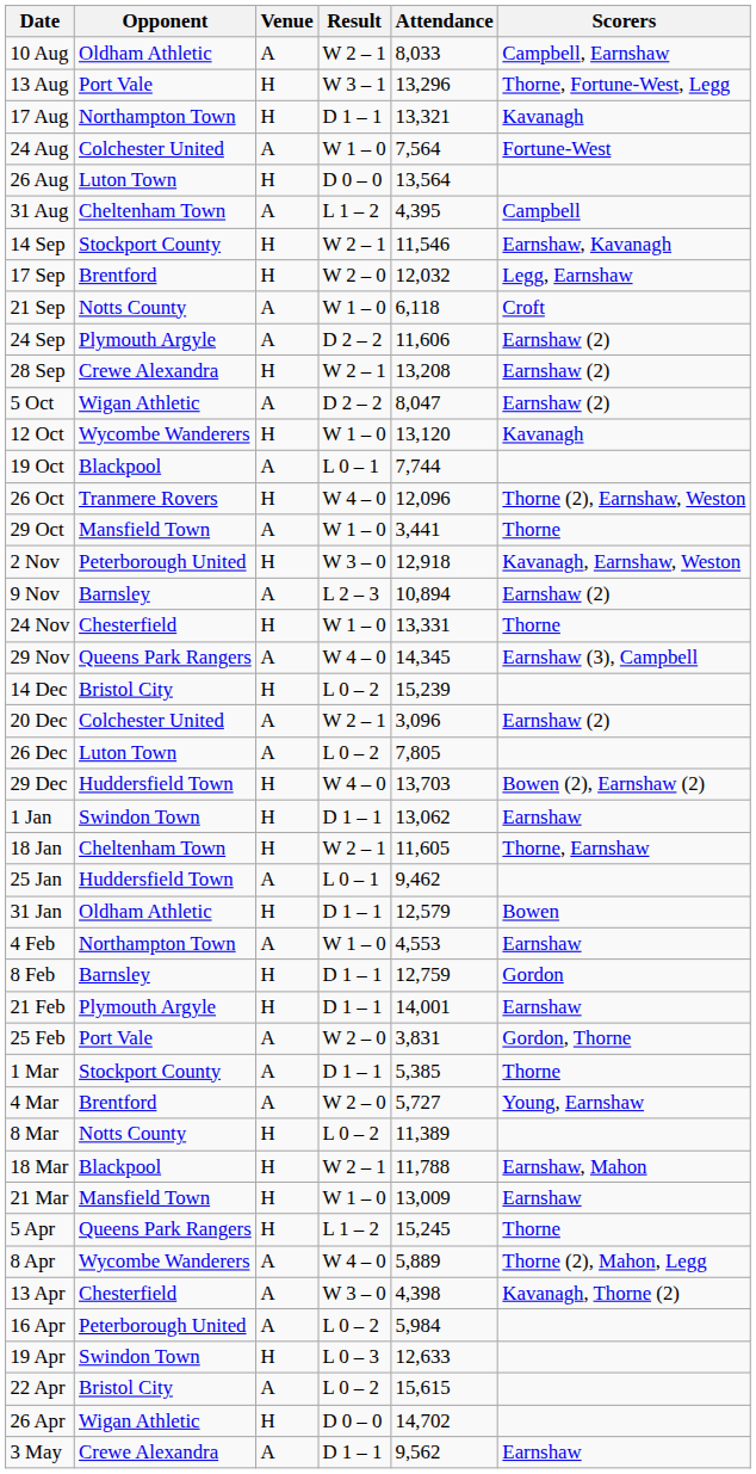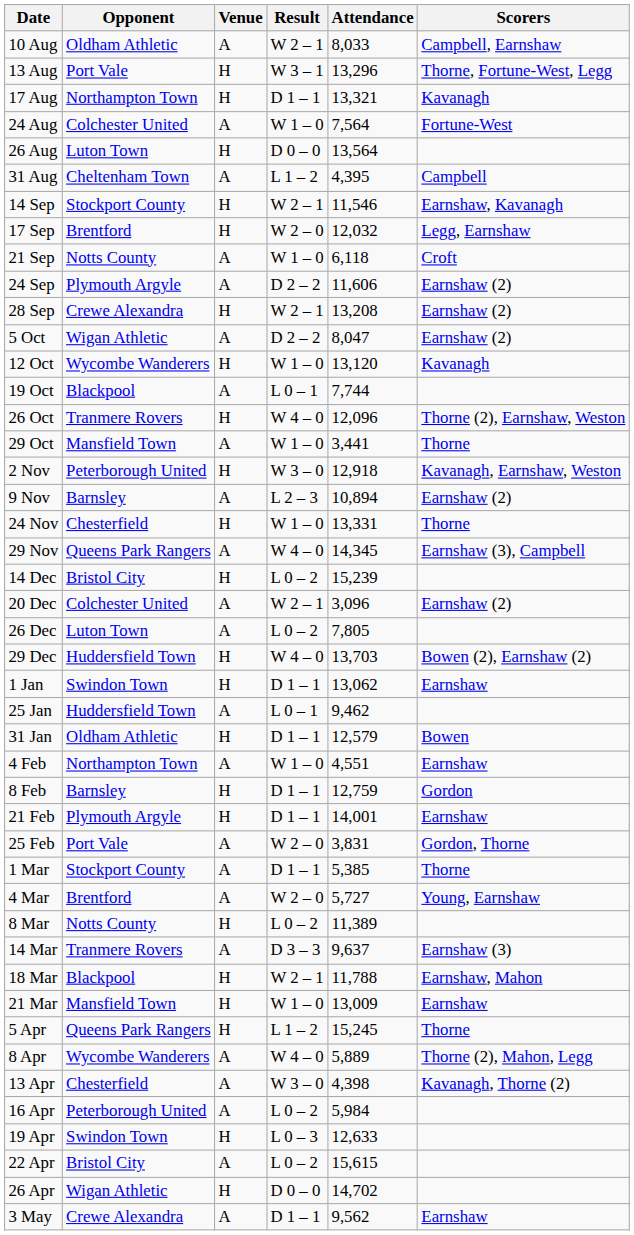- row: 18 Jan | Cheltenham Town | H | W 2 – 1 | 11,605 | Thorne, Earnshaw
4 Feb | Attendance: 4,553 -> 4,551
+ row: 14 Mar | Tranmere Rovers | A | D 3 – 3 | 9,637 | Earnshaw (3)
